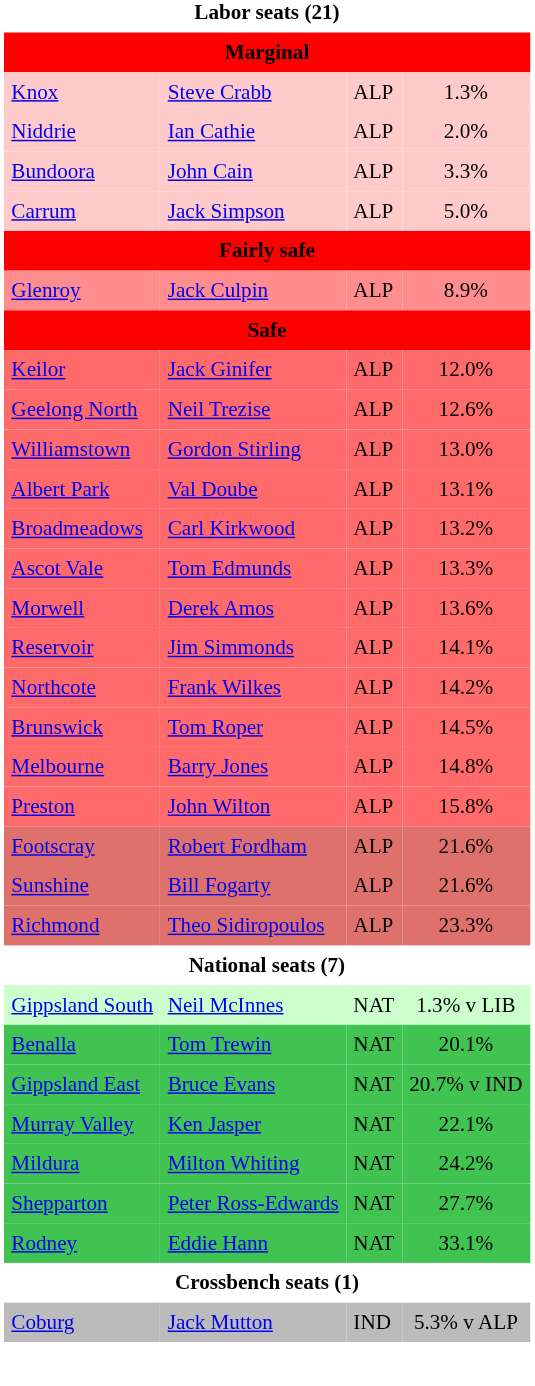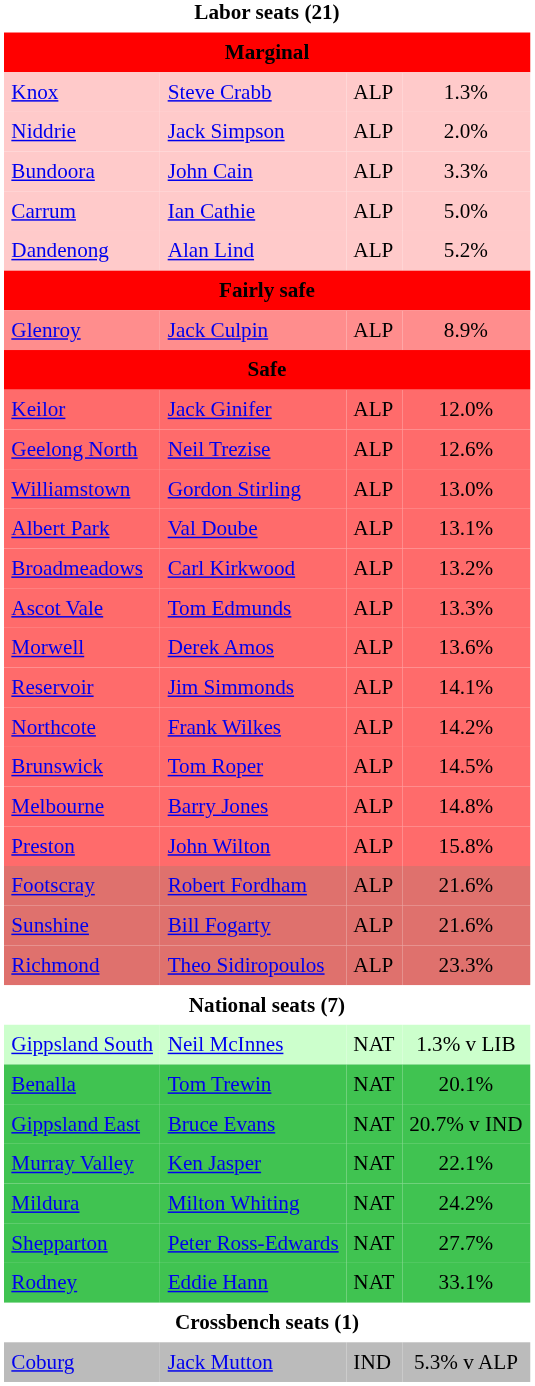Niddrie | column 2: Ian Cathie -> Jack Simpson
Carrum | column 2: Jack Simpson -> Ian Cathie
+ row: Dandenong | Alan Lind | ALP | 5.2%
